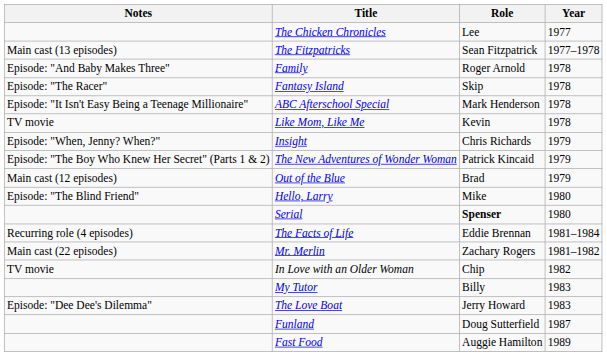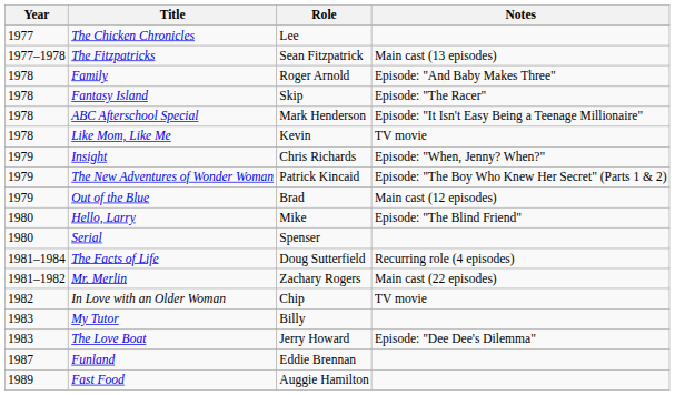columns swapped: Year <-> Notes
Serial | Role: bold -> normal
The Facts of Life | Role: Eddie Brennan -> Doug Sutterfield
Funland | Role: Doug Sutterfield -> Eddie Brennan
